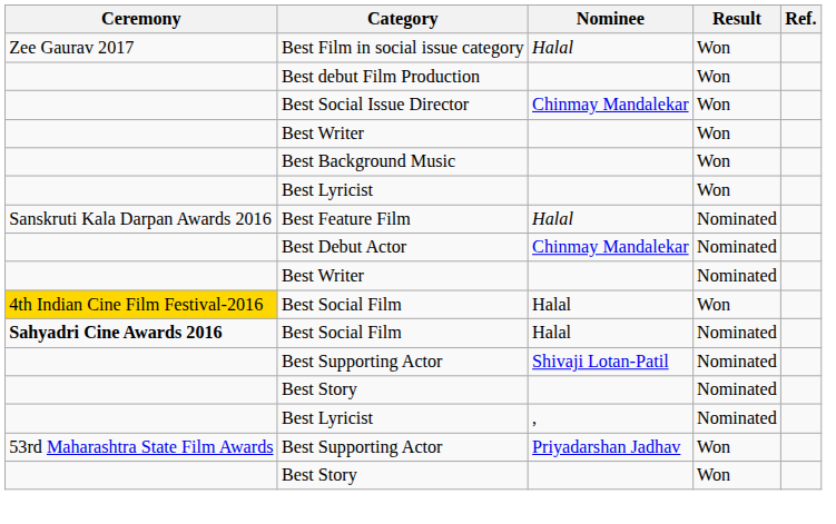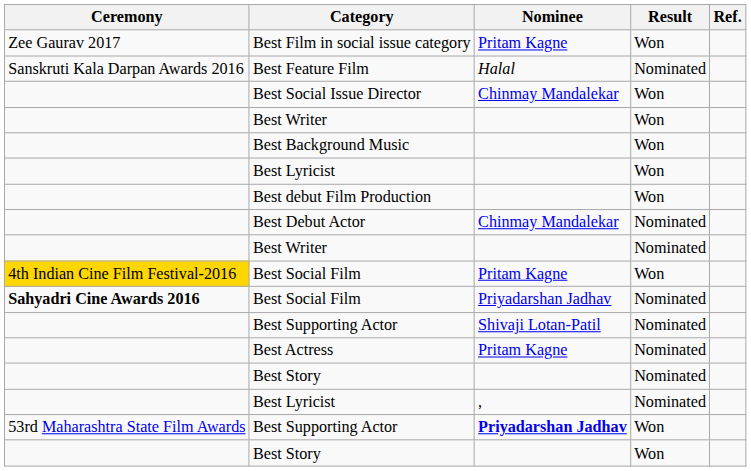Best Film in social issue category | Nominee: Halal -> Pritam Kagne
rows swapped: Best debut Film Production <-> Best Feature Film
Best Social Film / Won | Nominee: Halal -> Pritam Kagne
Best Social Film / Nominated | Nominee: Halal -> Priyadarshan Jadhav
+ row: Best Actress | Pritam Kagne | Nominated
Best Supporting Actor / Won | Nominee: normal -> bold
